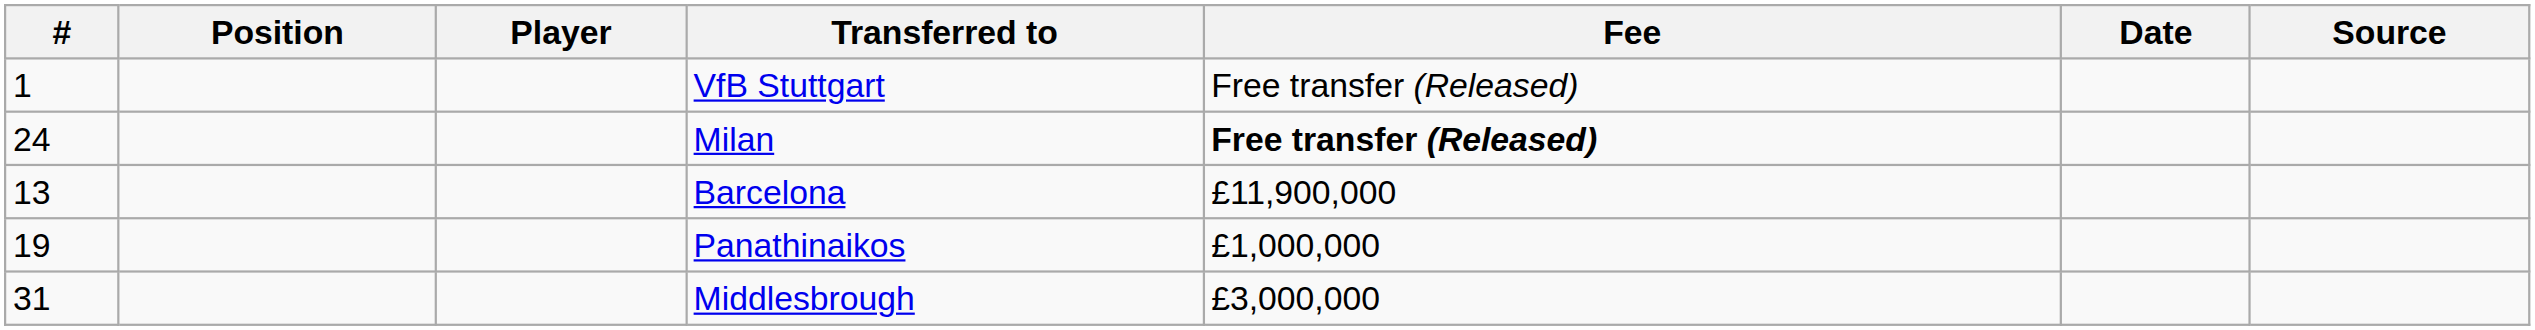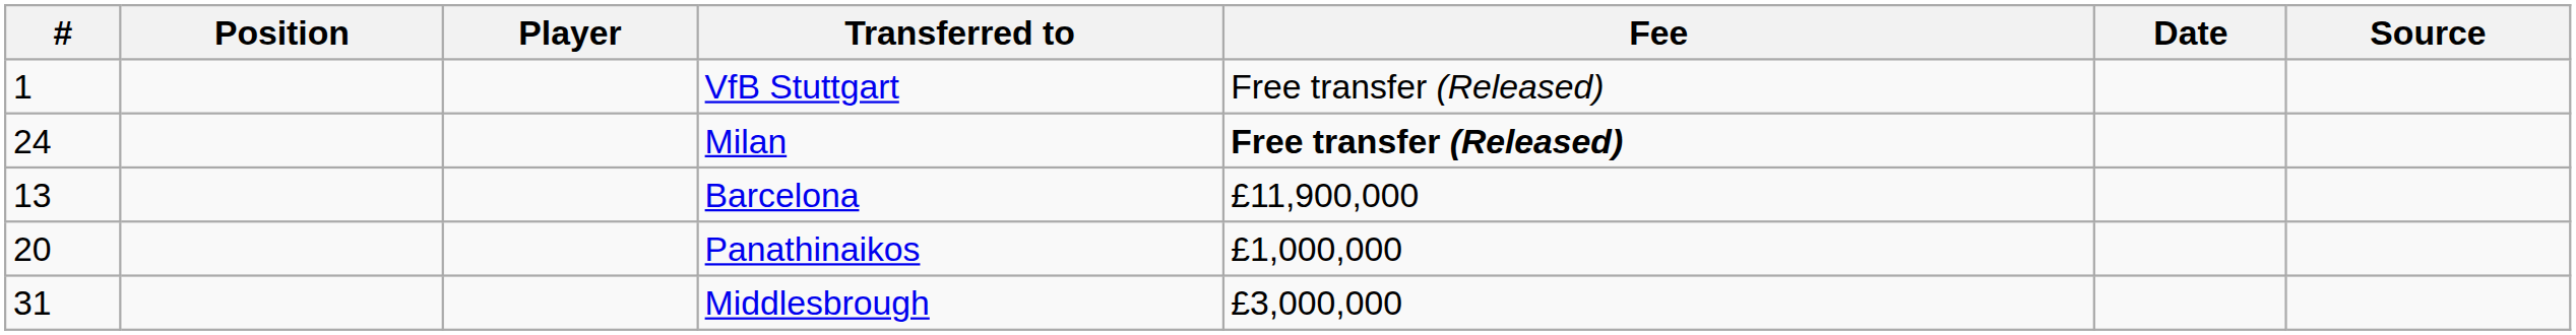Panathinaikos | #: 19 -> 20
